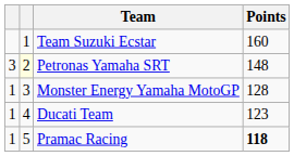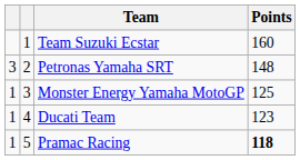Petronas Yamaha SRT | column 2: lightyellow background -> no background
Monster Energy Yamaha MotoGP | Points: 128 -> 125
